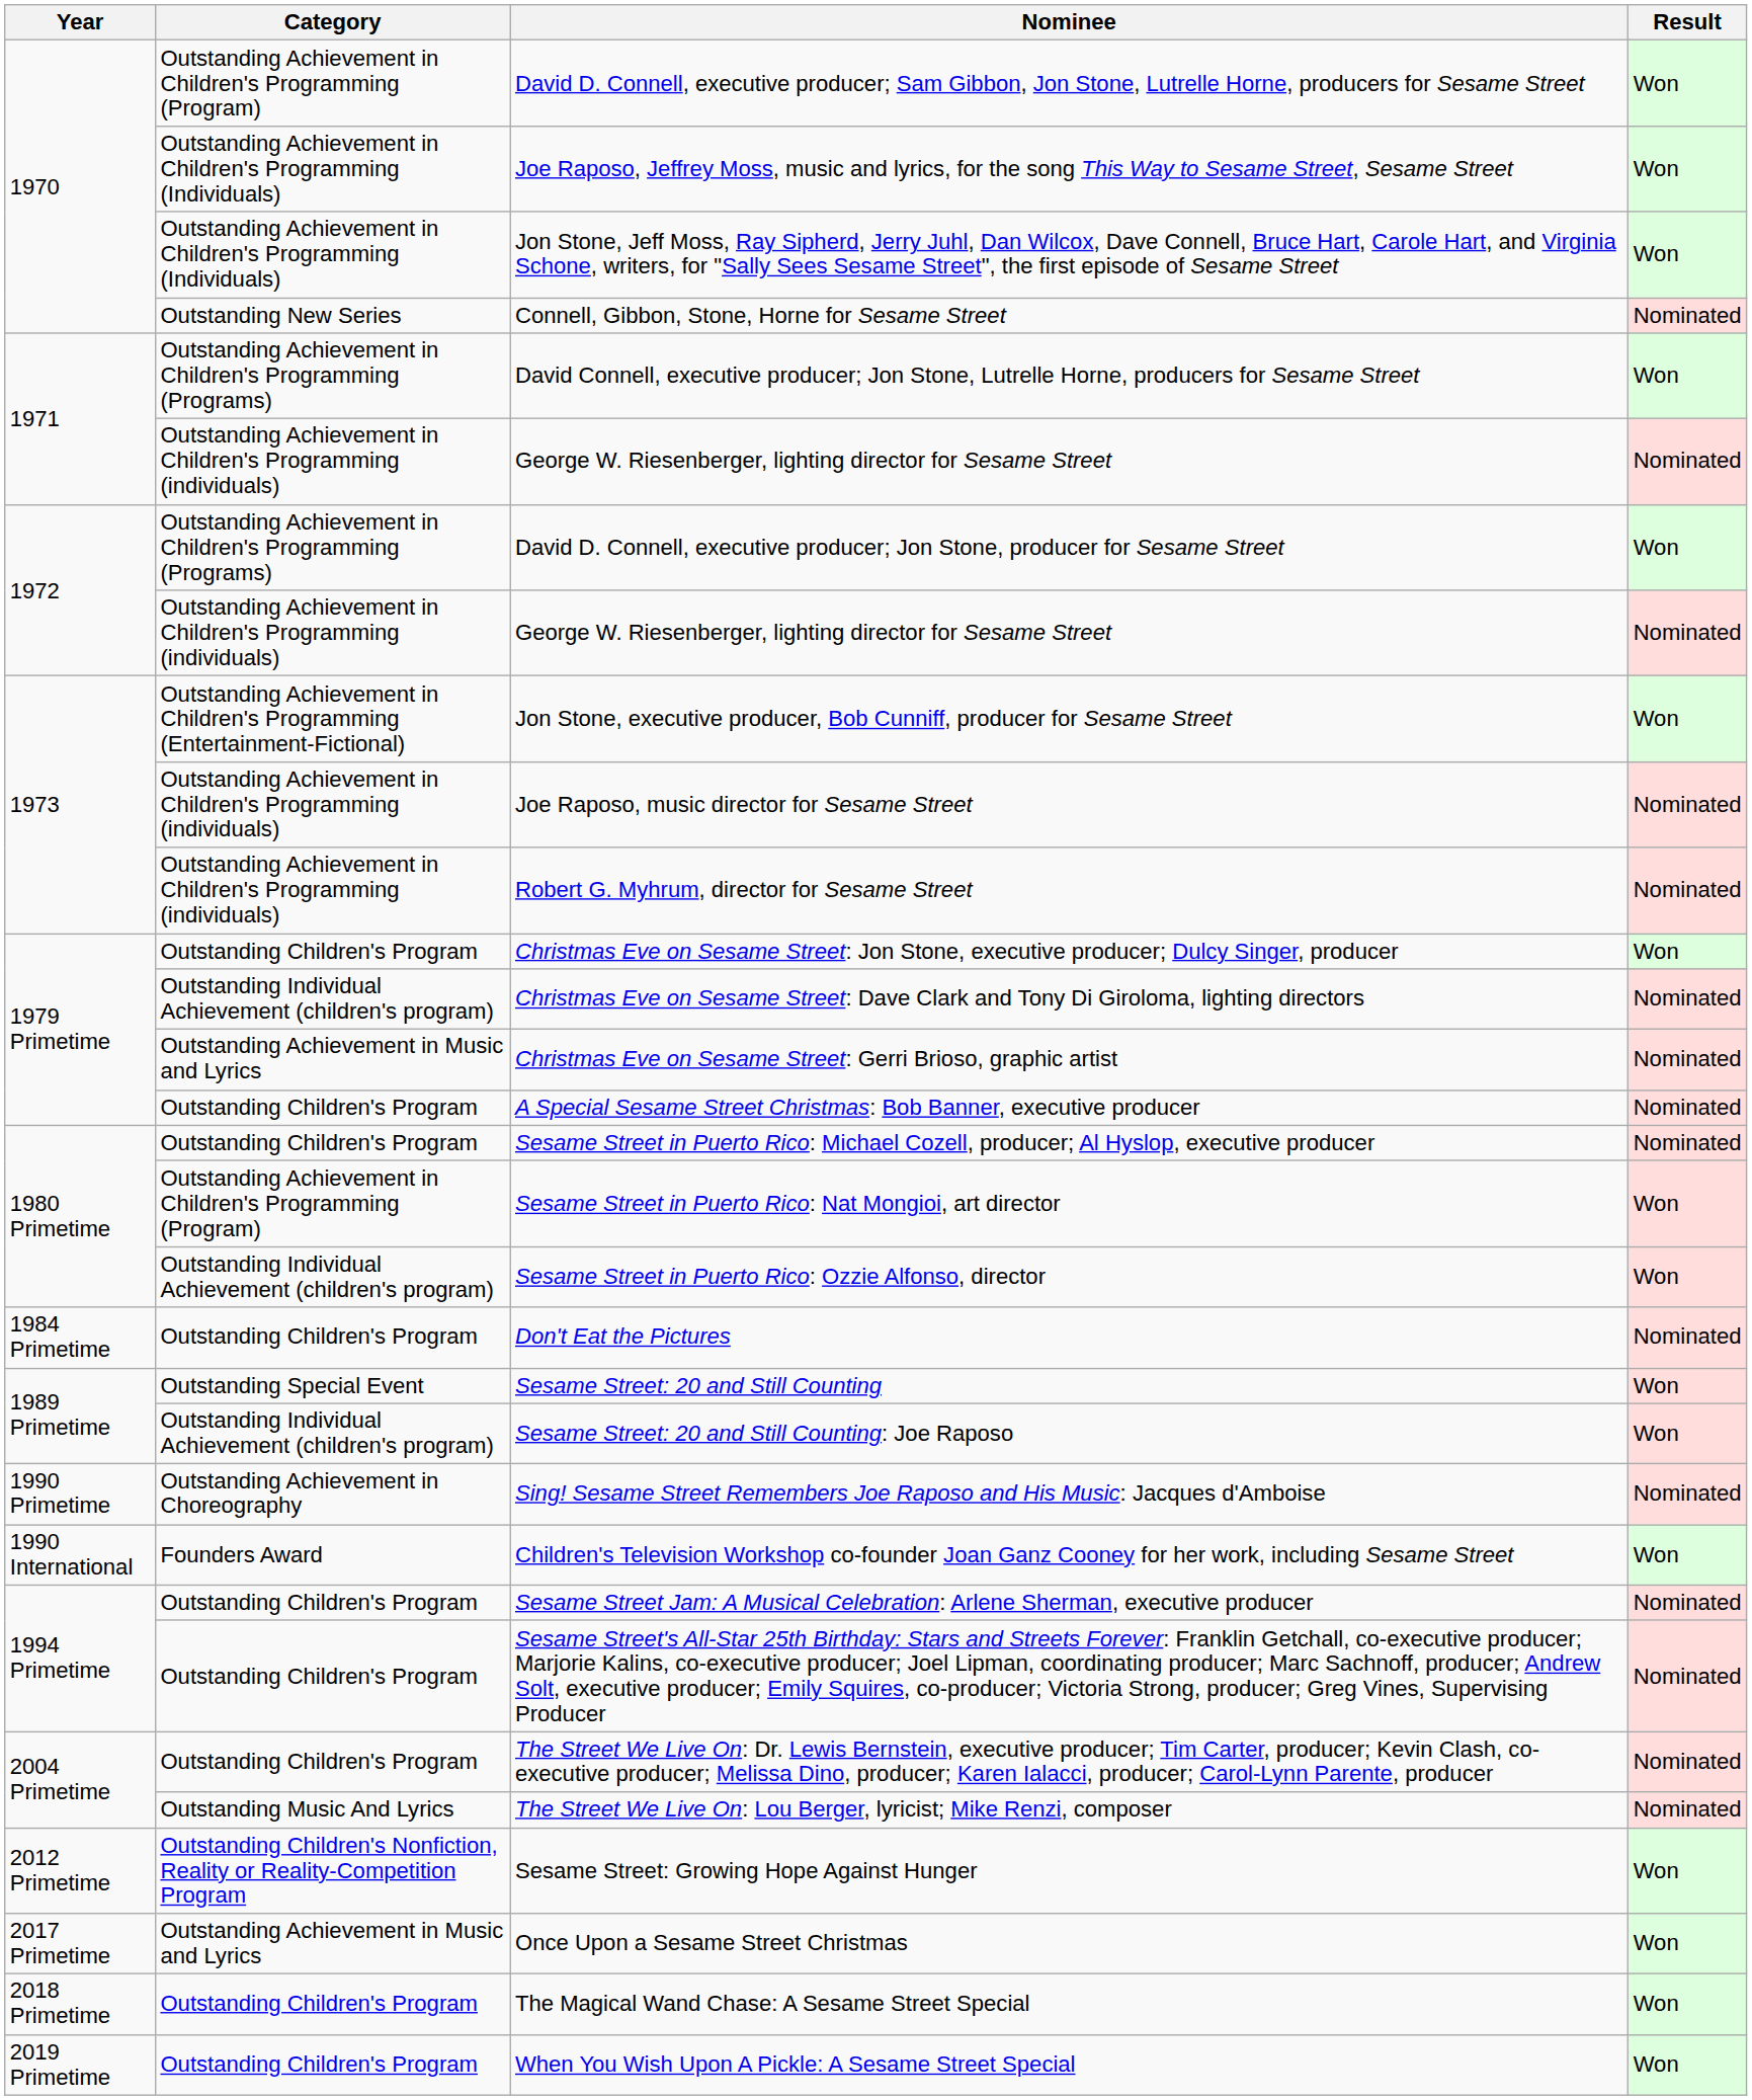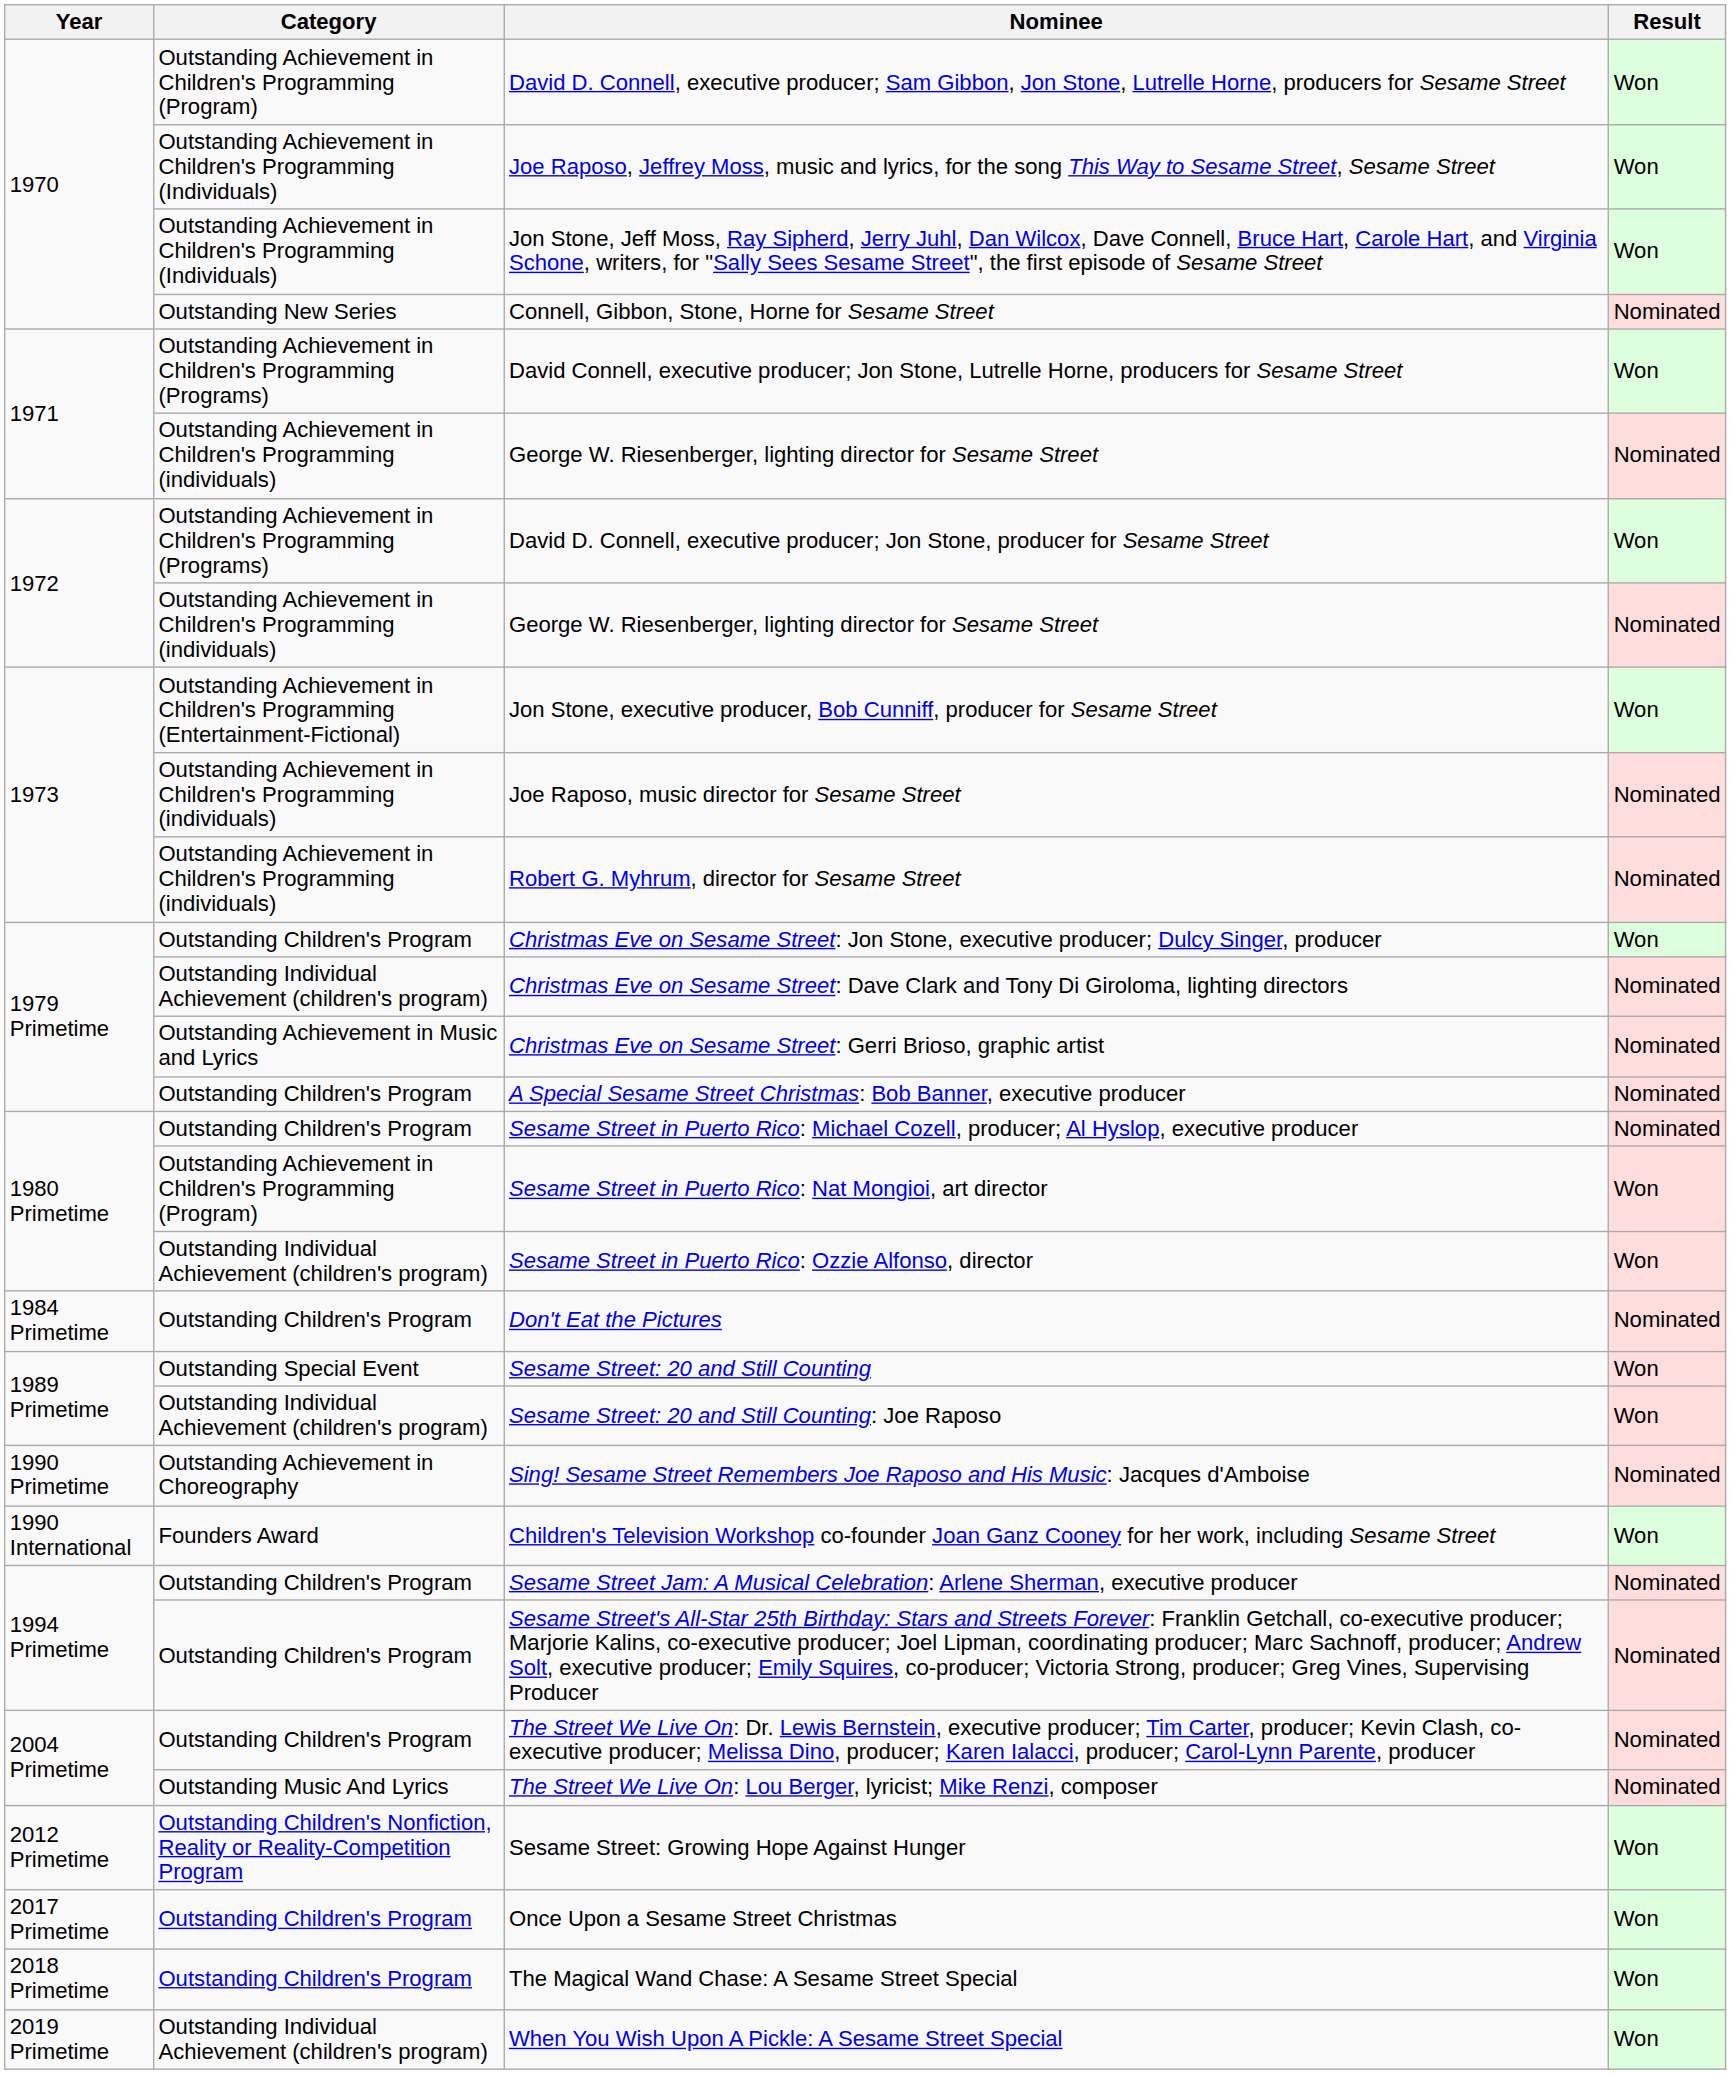Once Upon a Sesame Street Christmas | Category: Outstanding Achievement in Music and Lyrics -> Outstanding Children's Program
When You Wish Upon A Pickle: A Sesame Street Special | Category: Outstanding Children's Program -> Outstanding Individual Achievement (children's program)
